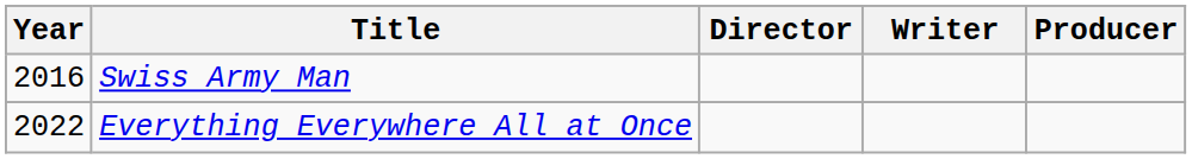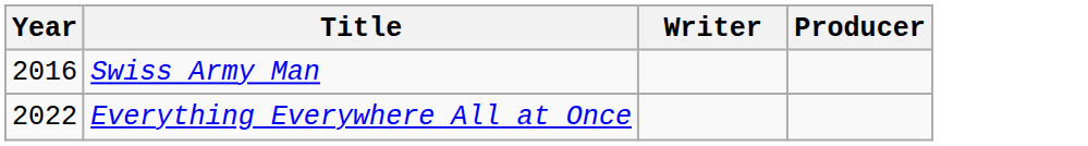- column: Director
